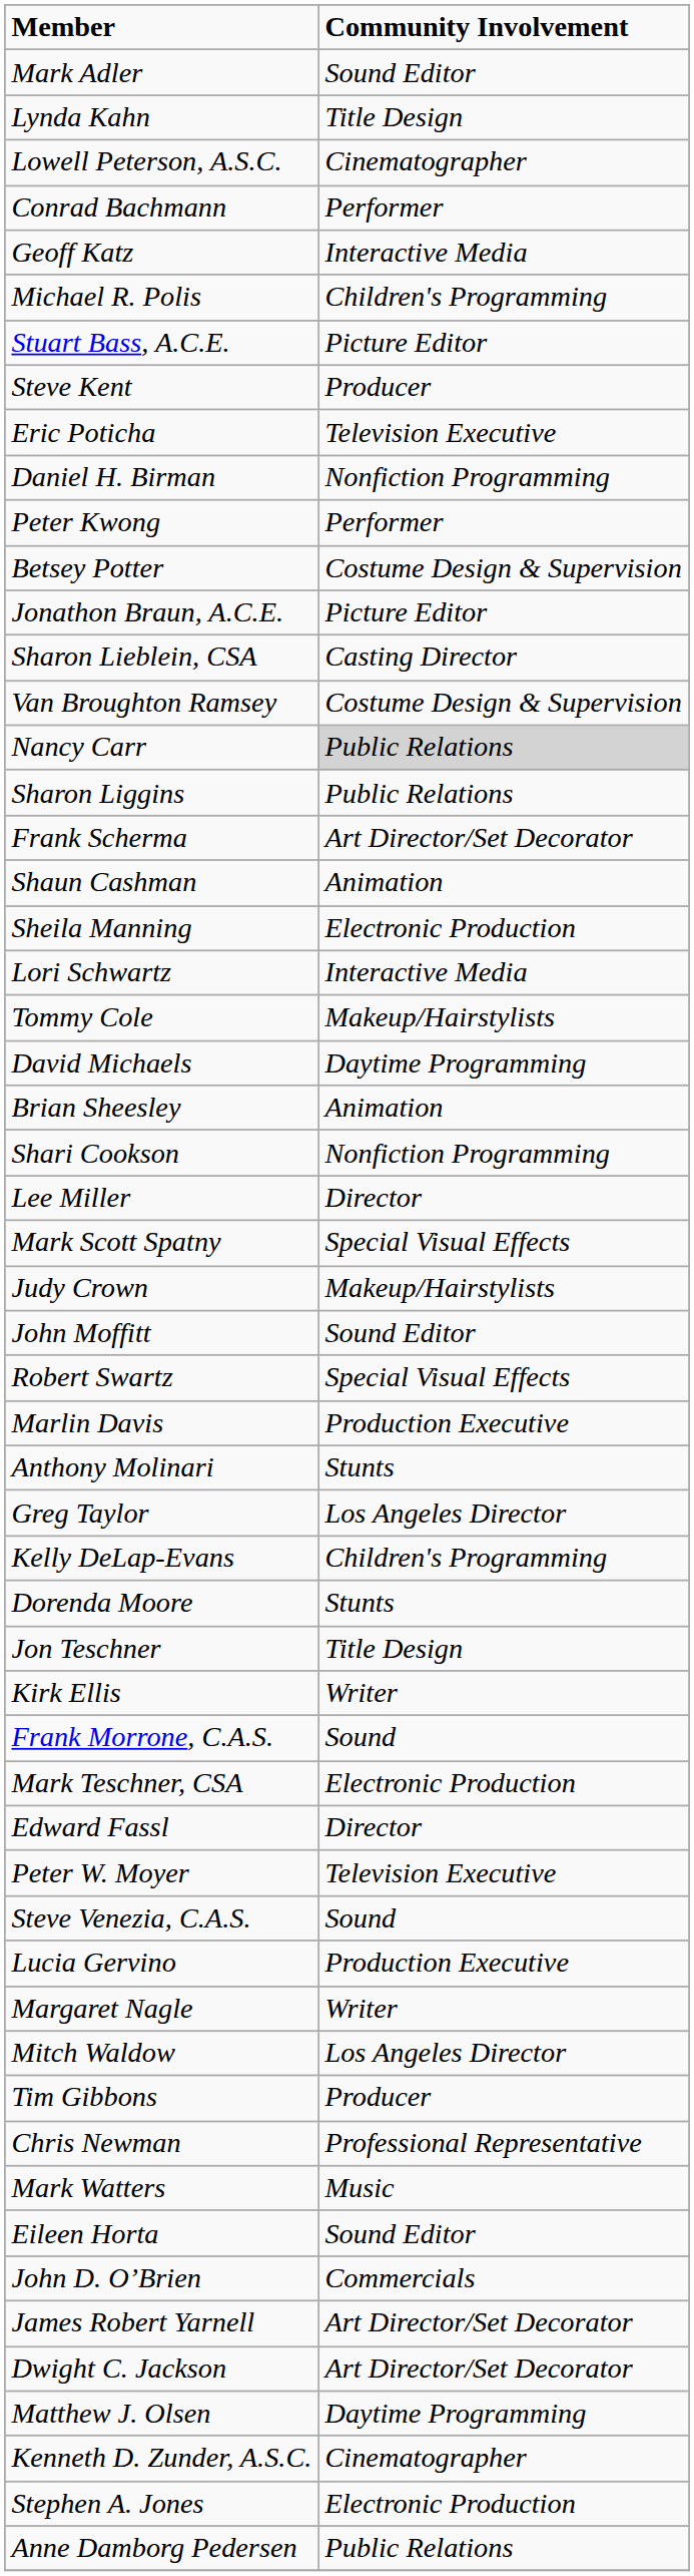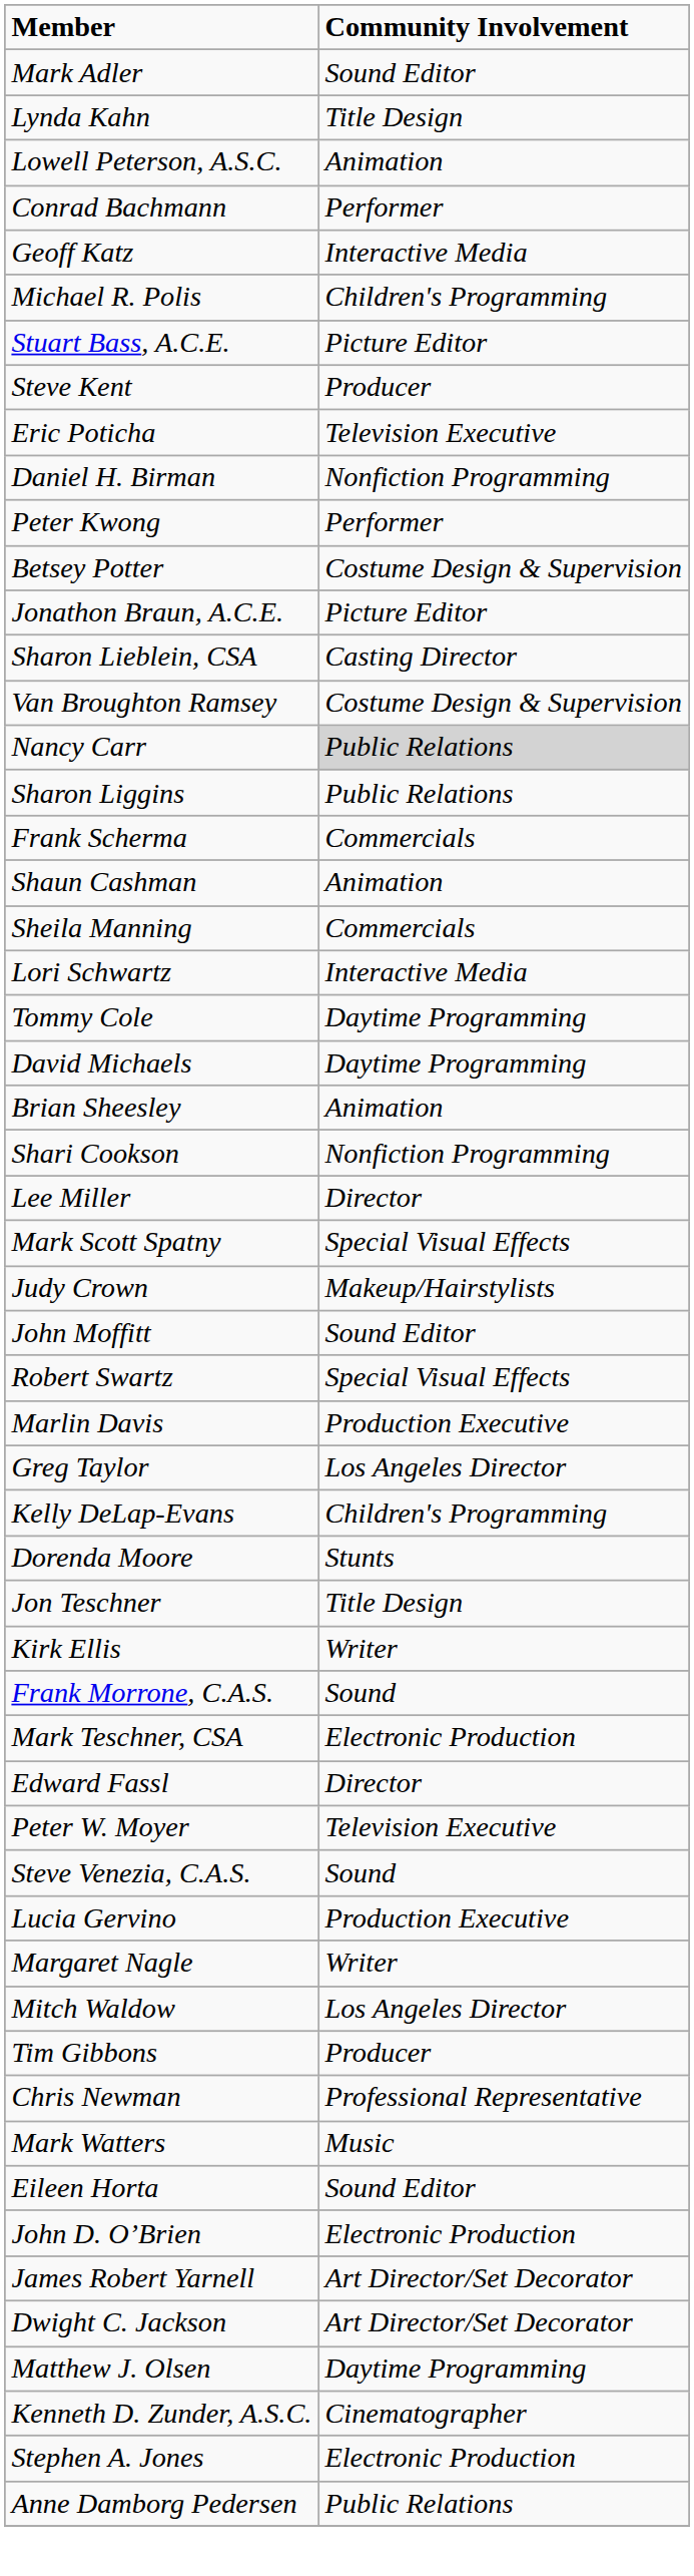Lowell Peterson, A.S.C. | Community Involvement: Cinematographer -> Animation
Frank Scherma | Community Involvement: Art Director/Set Decorator -> Commercials
Sheila Manning | Community Involvement: Electronic Production -> Commercials
Tommy Cole | Community Involvement: Makeup/Hairstylists -> Daytime Programming
- row: Anthony Molinari | Stunts
John D. O’Brien | Community Involvement: Commercials -> Electronic Production
